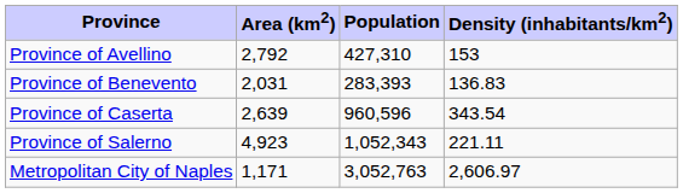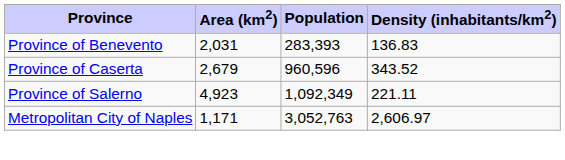- row: Province of Avellino | 2,792 | 427,310 | 153
Province of Caserta | Area (km2): 2,639 -> 2,679
Province of Caserta | Density (inhabitants/km2): 343.54 -> 343.52
Province of Salerno | Population: 1,052,343 -> 1,092,349
